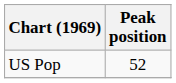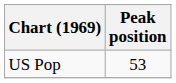US Pop | Peak position: 52 -> 53
